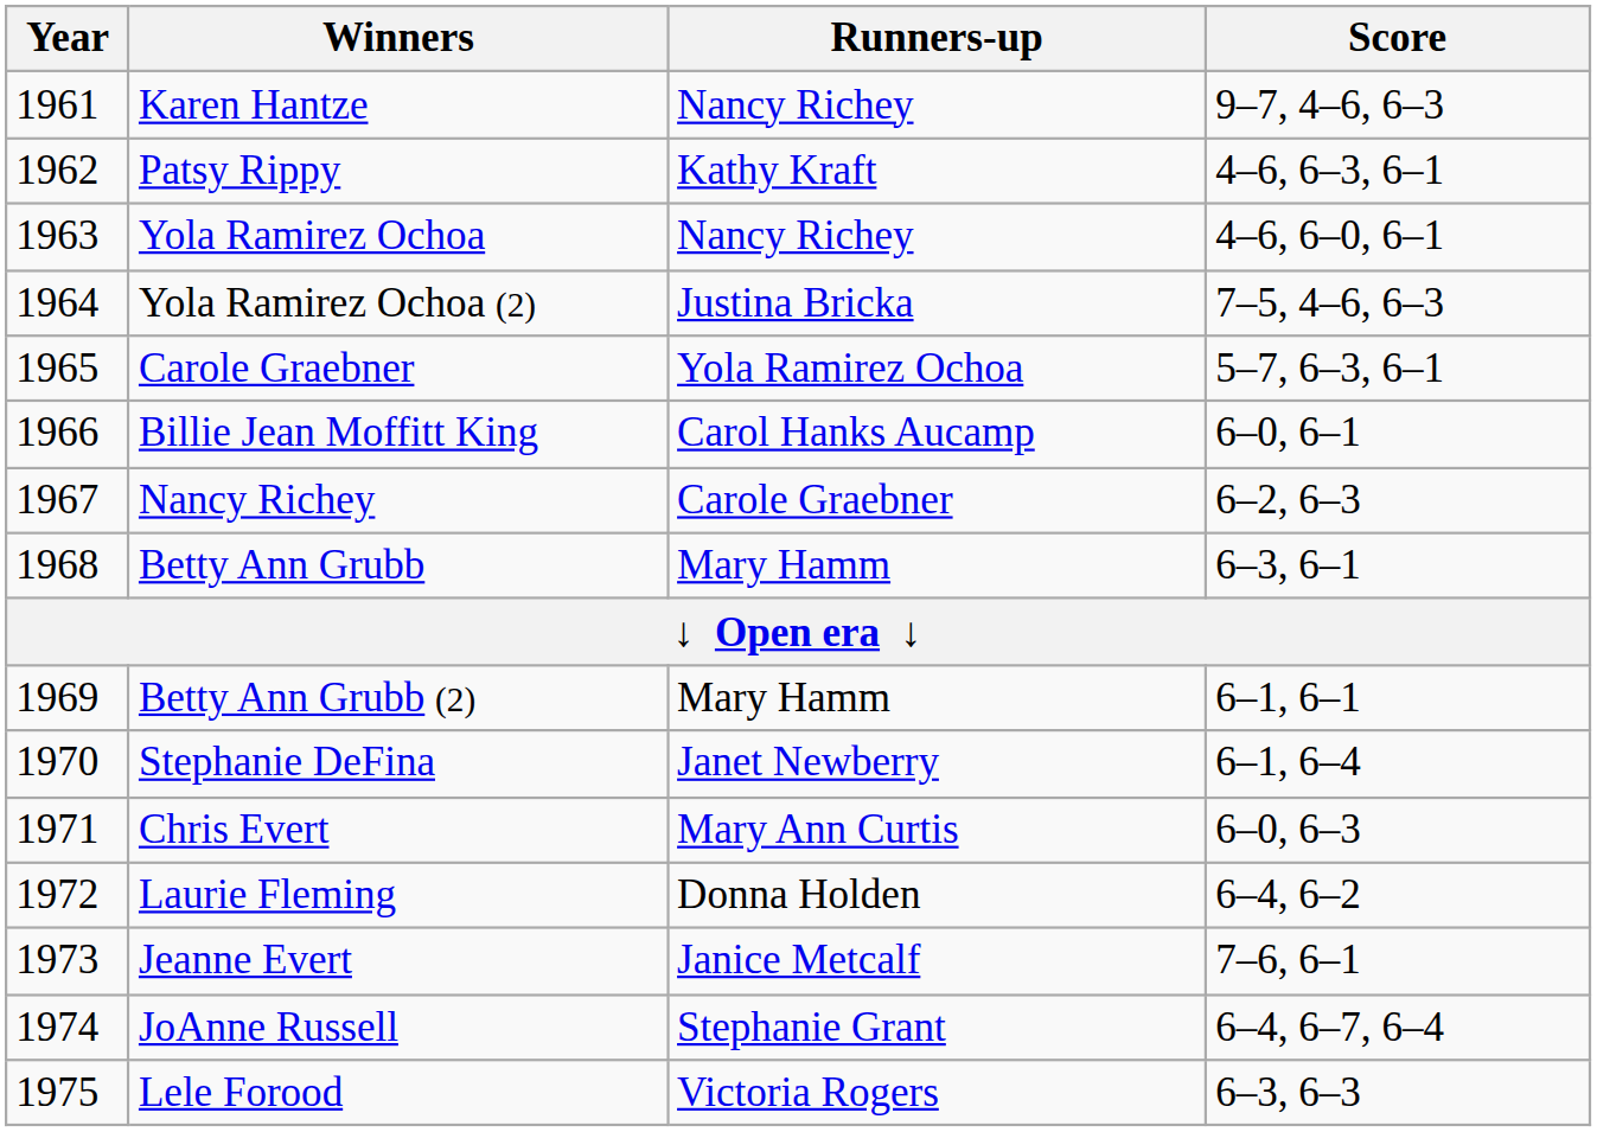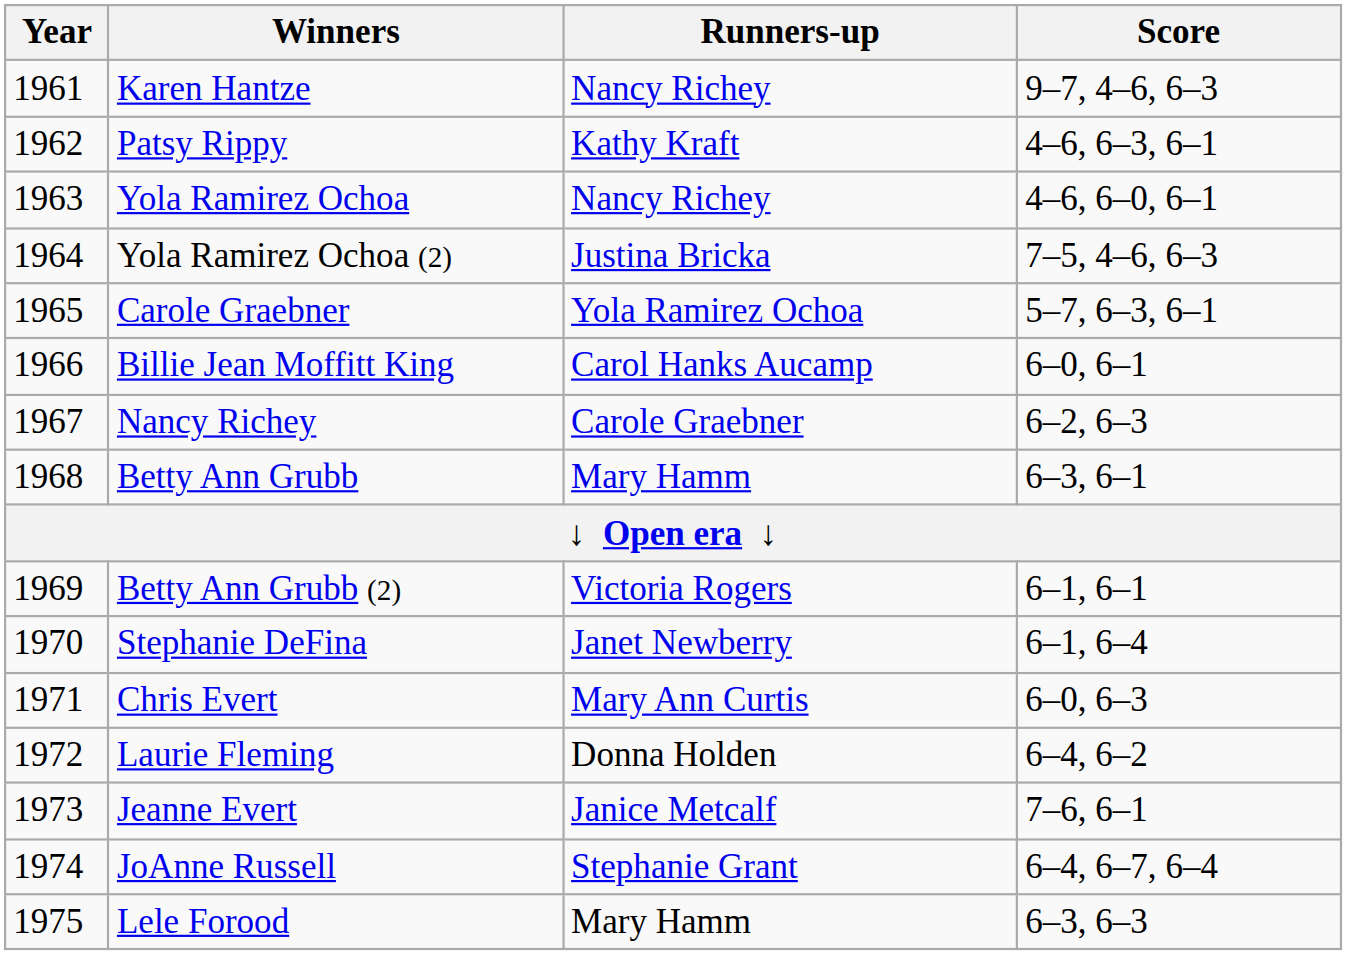Betty Ann Grubb (2) | Runners-up: Mary Hamm -> Victoria Rogers
Lele Forood | Runners-up: Victoria Rogers -> Mary Hamm
